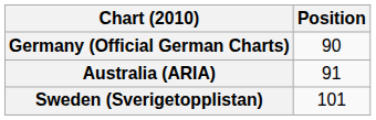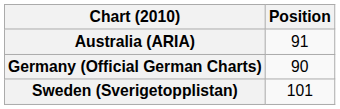rows swapped: Australia (ARIA) <-> Germany (Official German Charts)
